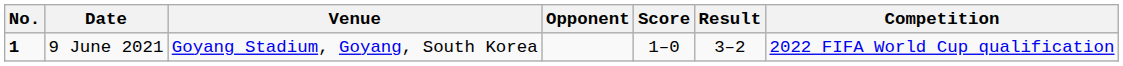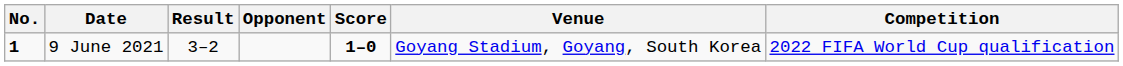columns swapped: Venue <-> Result
9 June 2021 | Score: normal -> bold
